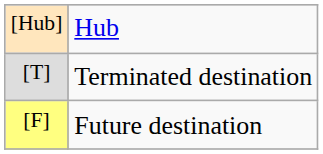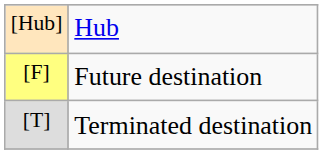rows swapped: Future destination <-> Terminated destination
